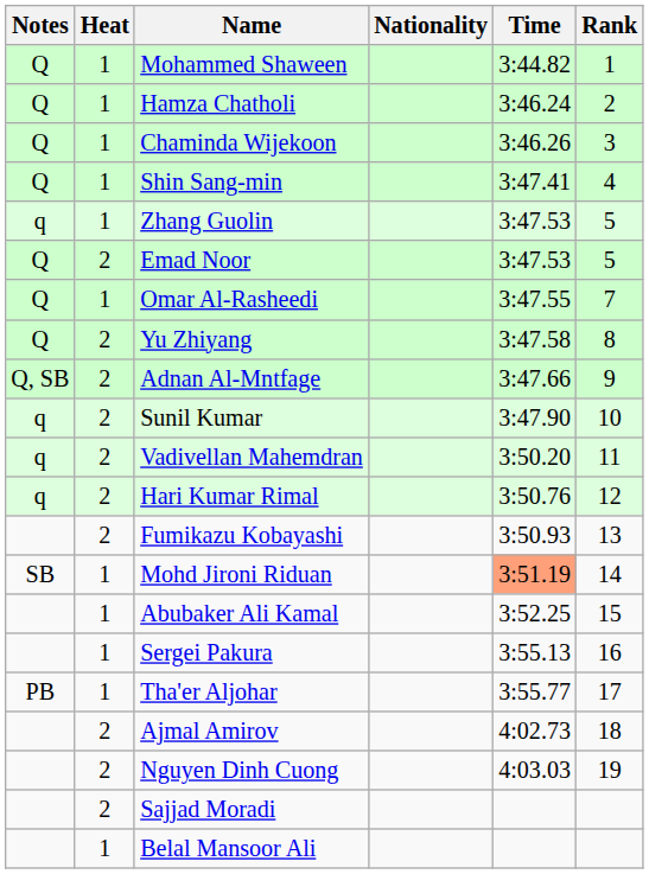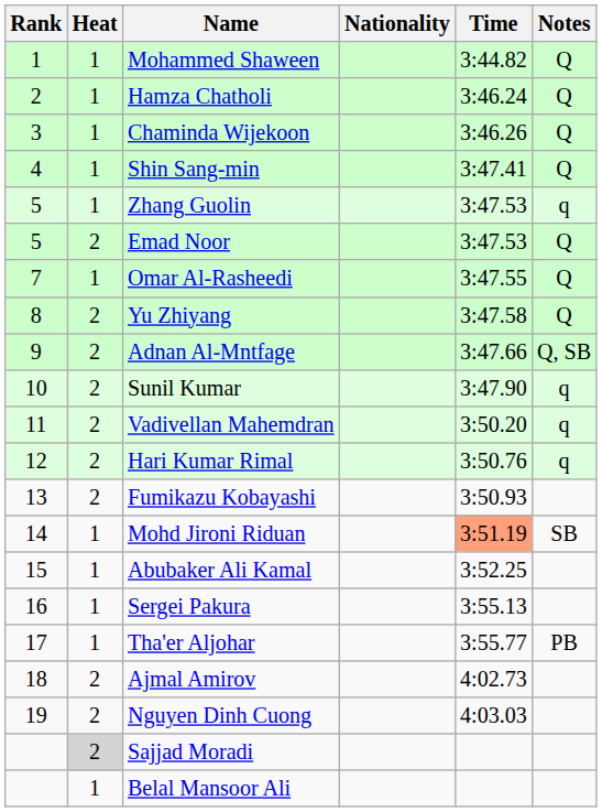columns swapped: Rank <-> Notes
Sajjad Moradi | Heat: no background -> lightgrey background
